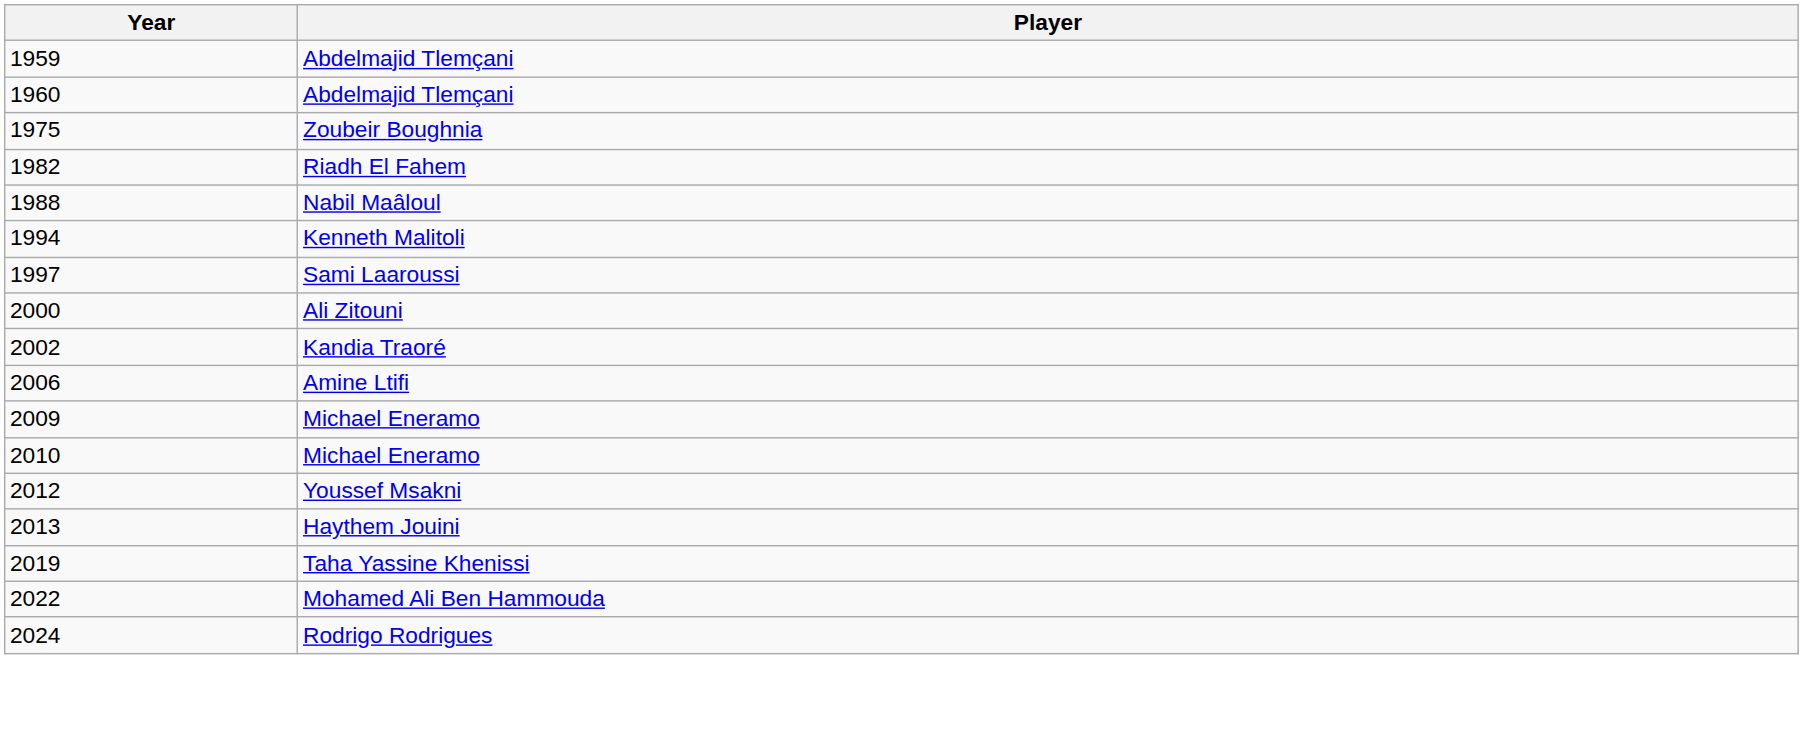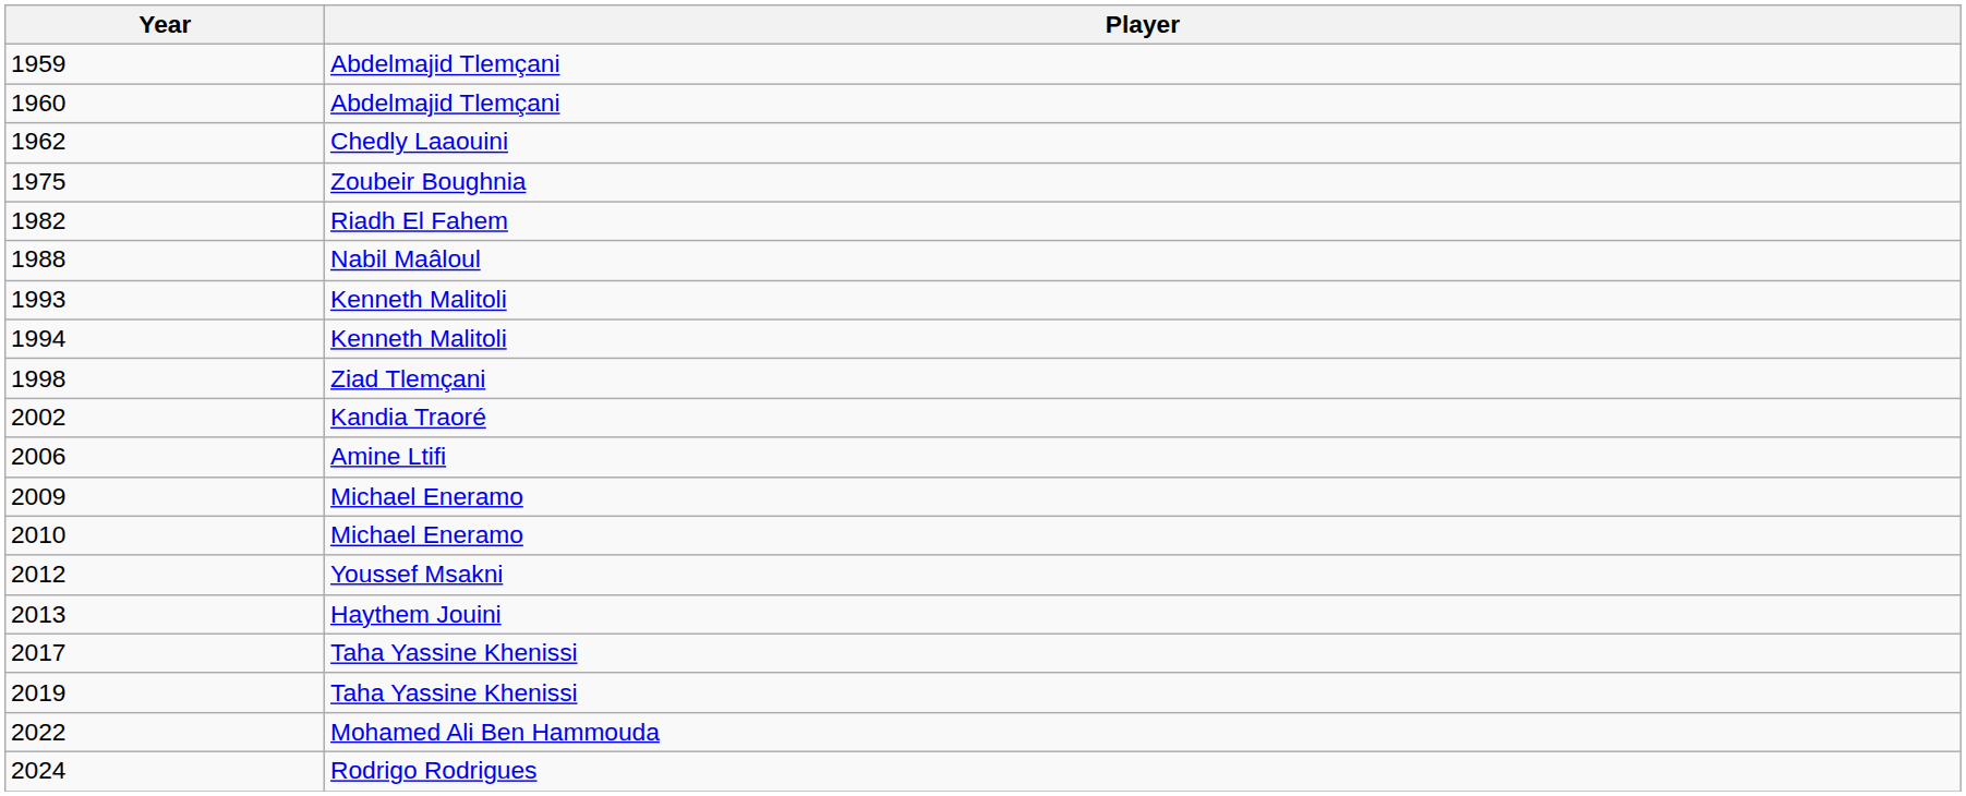+ row: 1962 | Chedly Laaouini
+ row: 1993 | Kenneth Malitoli
- row: 1997 | Sami Laaroussi
+ row: 1998 | Ziad Tlemçani
- row: 2000 | Ali Zitouni
+ row: 2017 | Taha Yassine Khenissi
